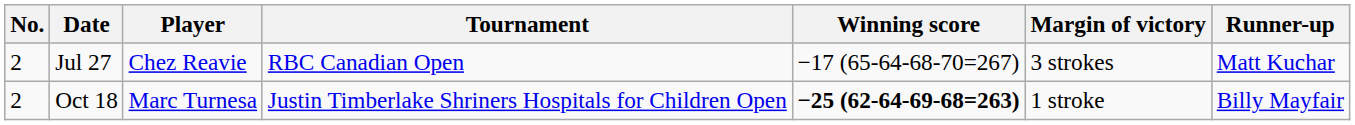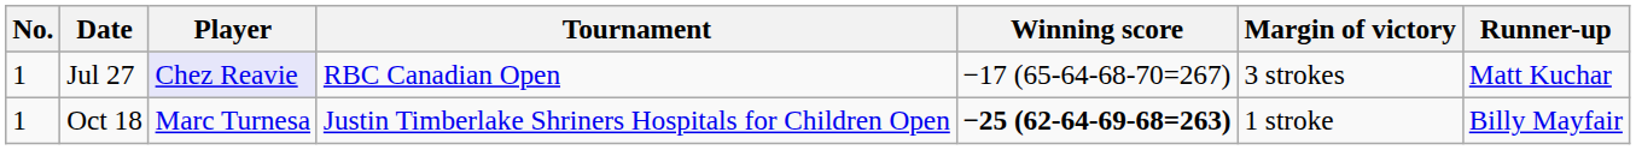Jul 27 | No.: 2 -> 1
Jul 27 | Player: no background -> lavender background
Oct 18 | No.: 2 -> 1
